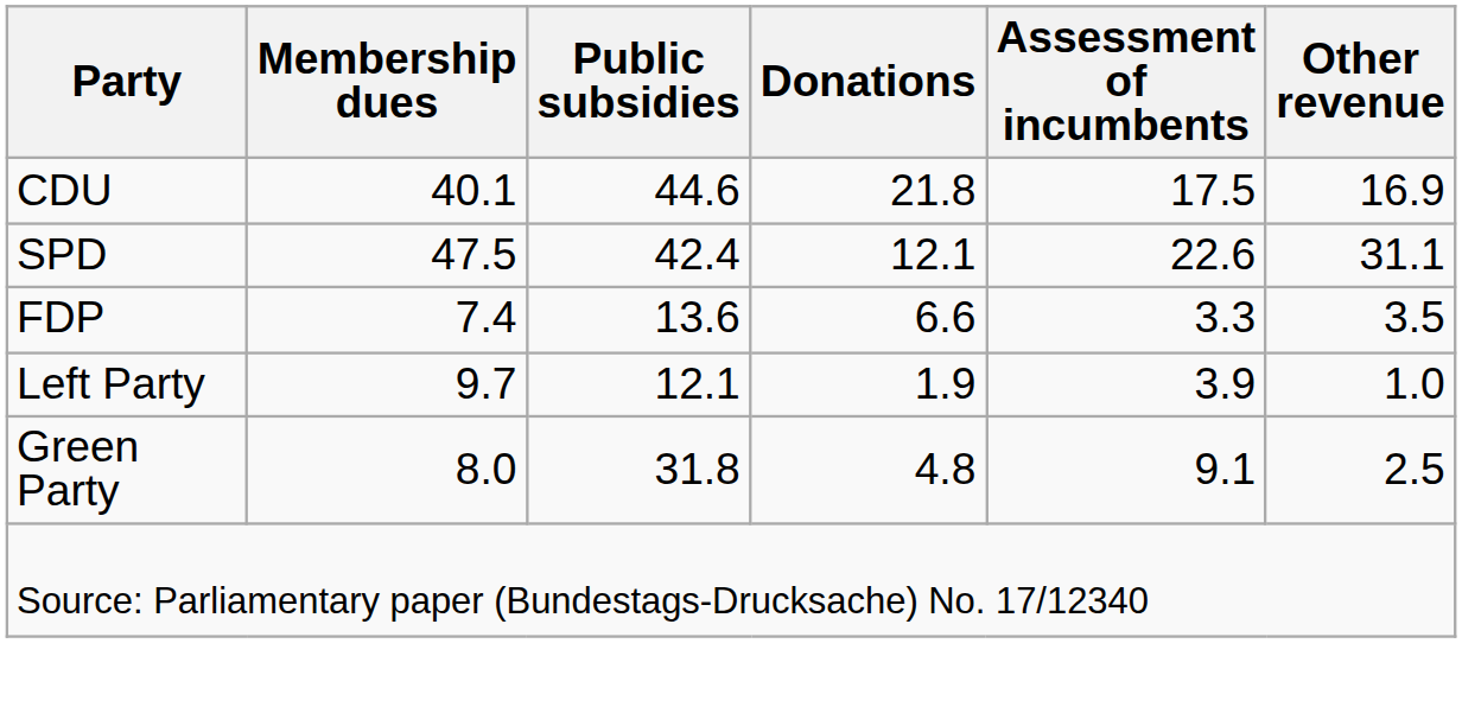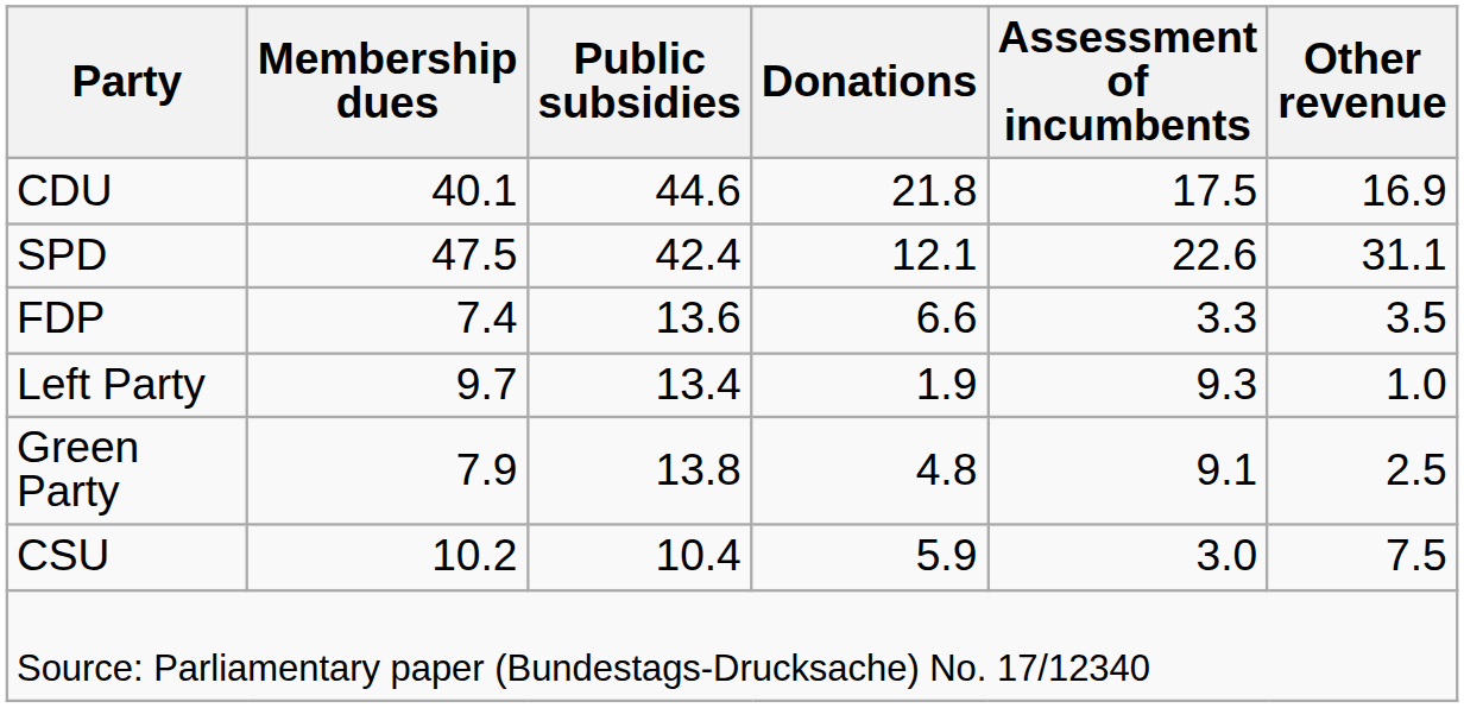Left Party | Public subsidies: 12.1 -> 13.4
Left Party | Assessment of incumbents: 3.9 -> 9.3
Green Party | Membership dues: 8.0 -> 7.9
Green Party | Public subsidies: 31.8 -> 13.8
+ row: CSU | 10.2 | 10.4 | 5.9 | 3.0 | 7.5
